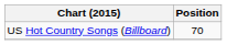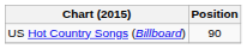US Hot Country Songs (Billboard) | Position: 70 -> 90
